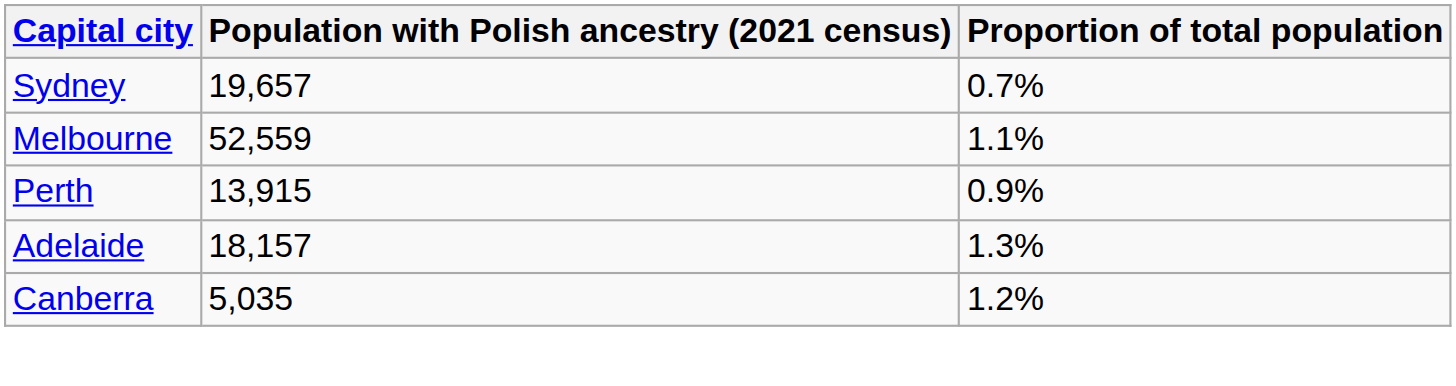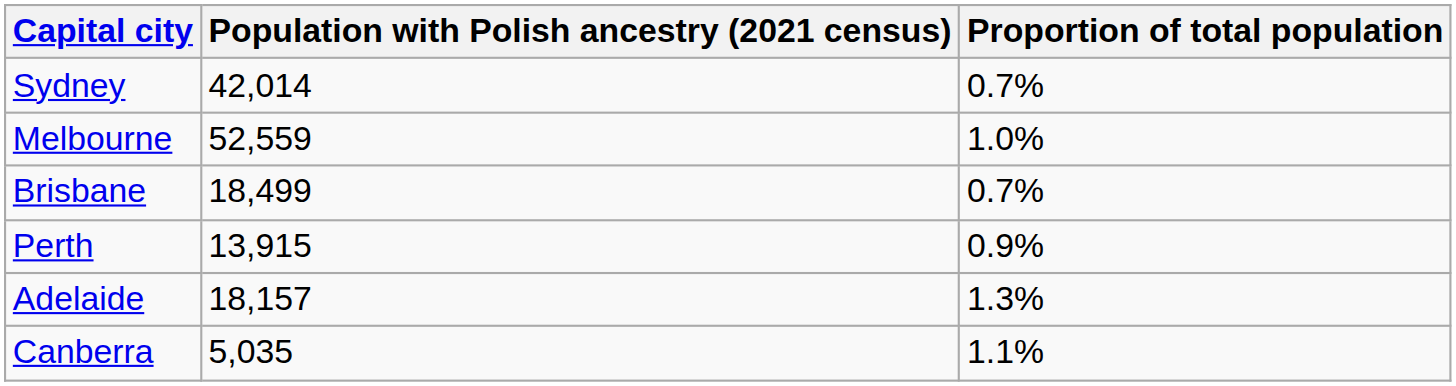Sydney | Population with Polish ancestry (2021 census): 19,657 -> 42,014
Melbourne | Proportion of total population: 1.1% -> 1.0%
+ row: Brisbane | 18,499 | 0.7%
Canberra | Proportion of total population: 1.2% -> 1.1%
